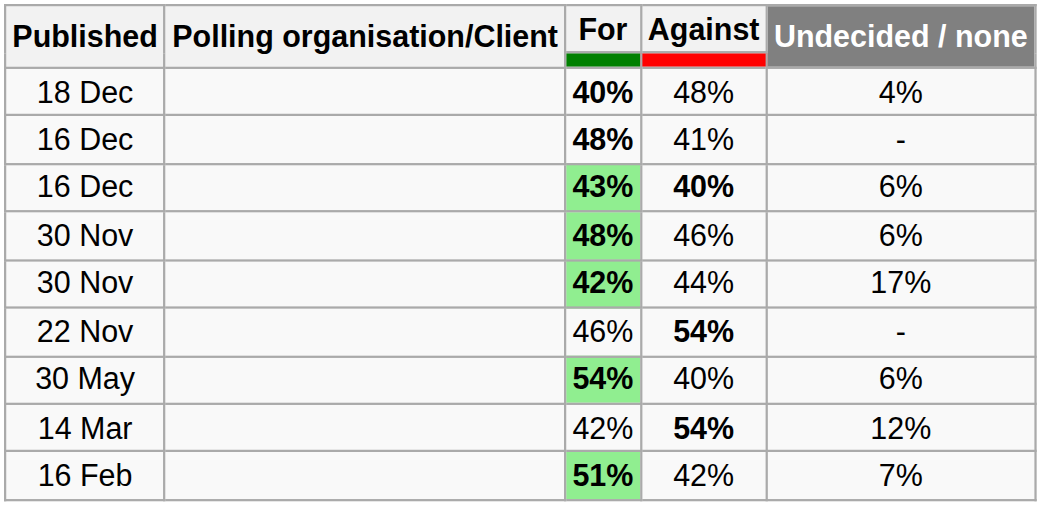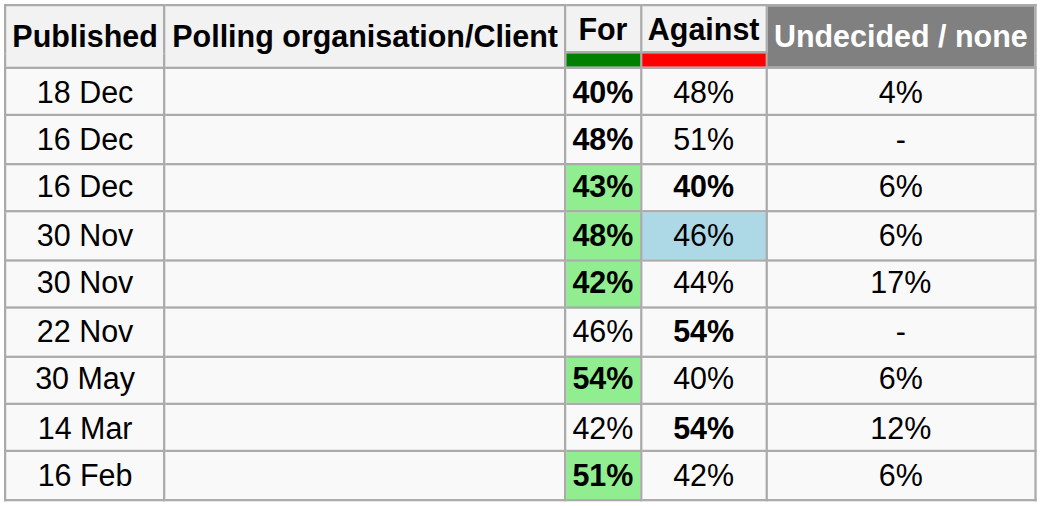16 Dec / 48% | Against: 41% -> 51%
30 Nov / 48% | Against: no background -> lightblue background
16 Feb | Undecided / none: 7% -> 6%
